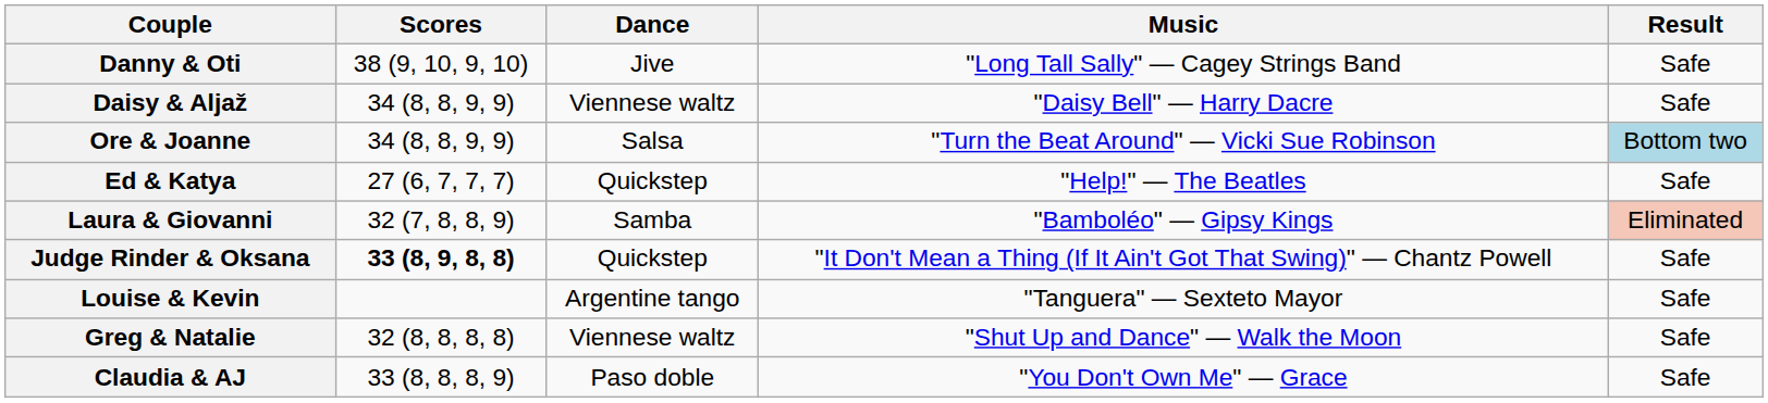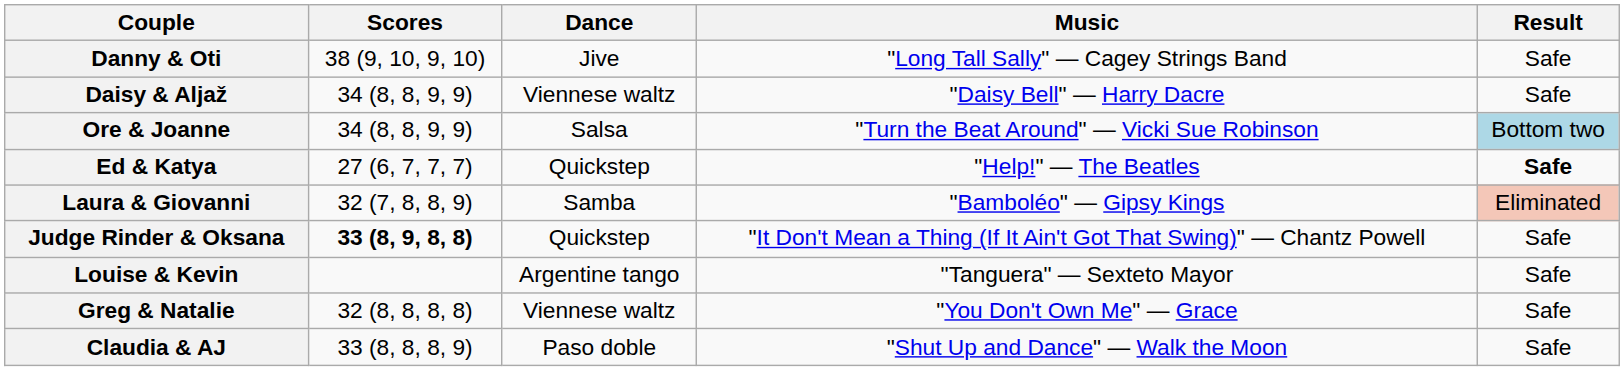Ed & Katya | Result: normal -> bold
Greg & Natalie | Music: "Shut Up and Dance" — Walk the Moon -> "You Don't Own Me" — Grace
Claudia & AJ | Music: "You Don't Own Me" — Grace -> "Shut Up and Dance" — Walk the Moon
